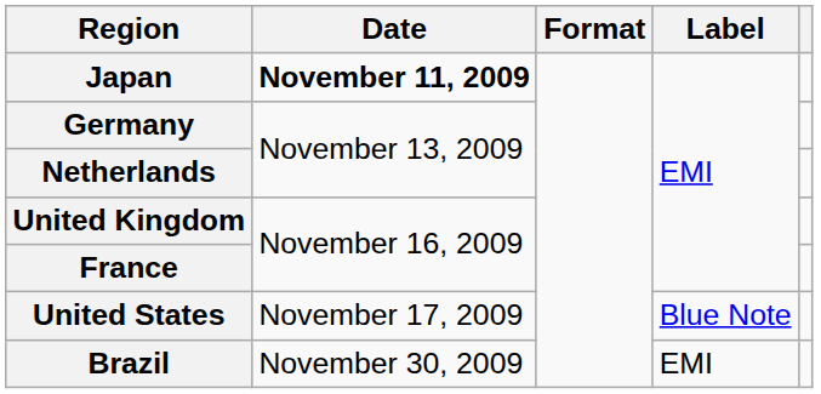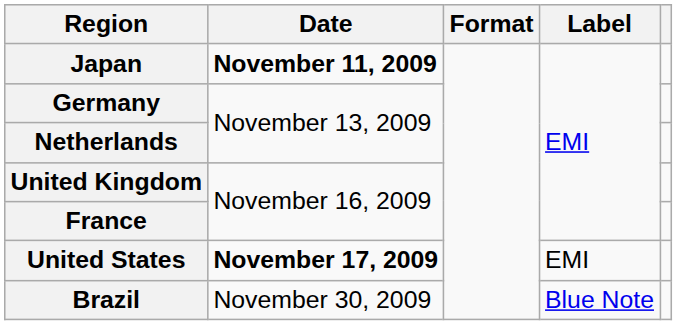United States | Date: normal -> bold
United States | Label: Blue Note -> EMI
Brazil | Label: EMI -> Blue Note
